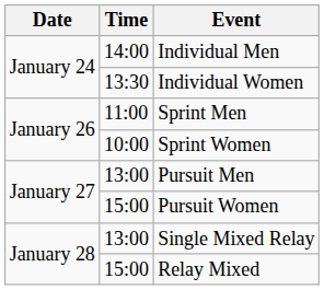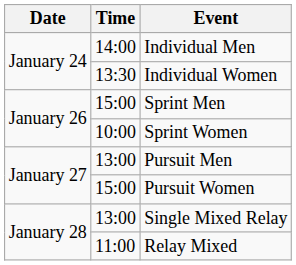Sprint Men | Time: 11:00 -> 15:00
Relay Mixed | Time: 15:00 -> 11:00
